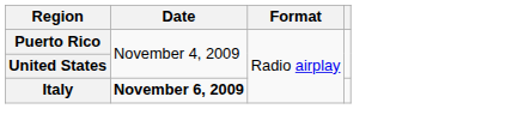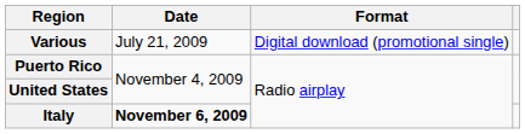+ row: Various | July 21, 2009 | Digital download (promotional single)
